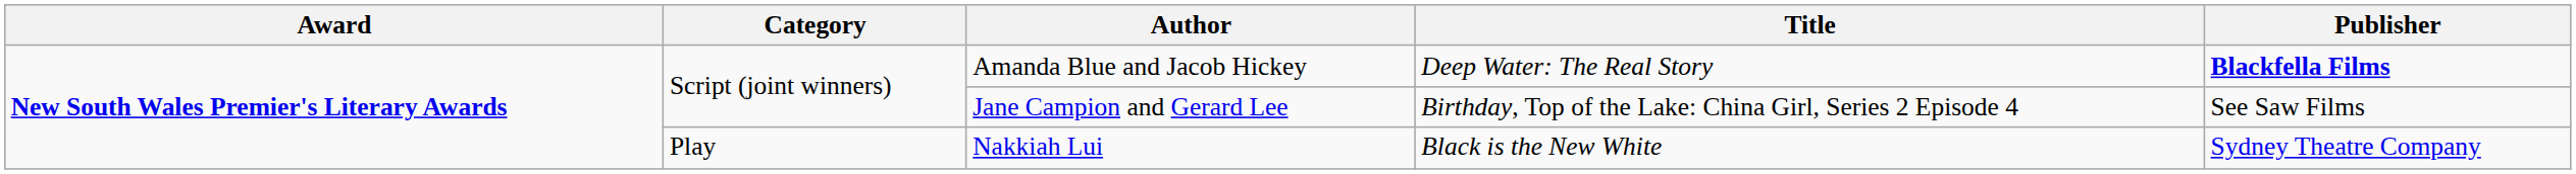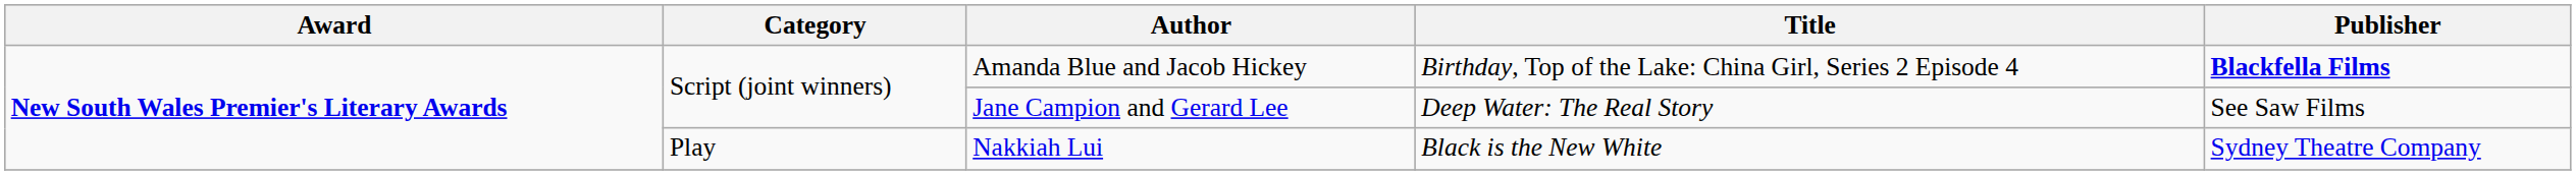Amanda Blue and Jacob Hickey | Title: Deep Water: The Real Story -> Birthday, Top of the Lake: China Girl, Series 2 Episode 4
Jane Campion and Gerard Lee | Title: Birthday, Top of the Lake: China Girl, Series 2 Episode 4 -> Deep Water: The Real Story
